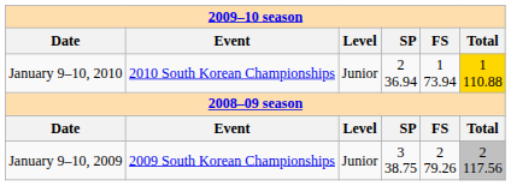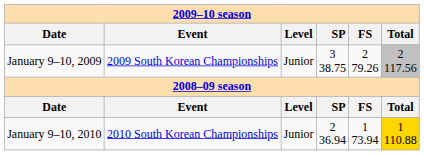rows swapped: January 9–10, 2010 <-> January 9–10, 2009
